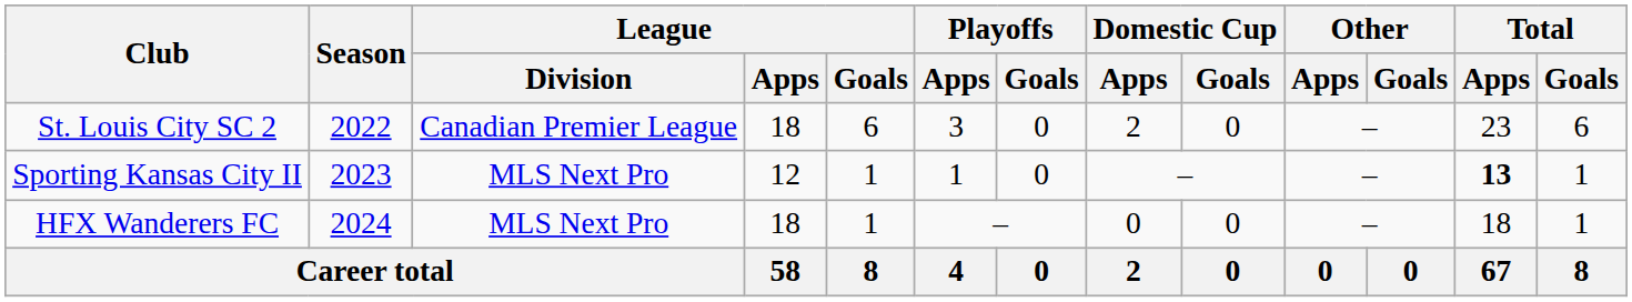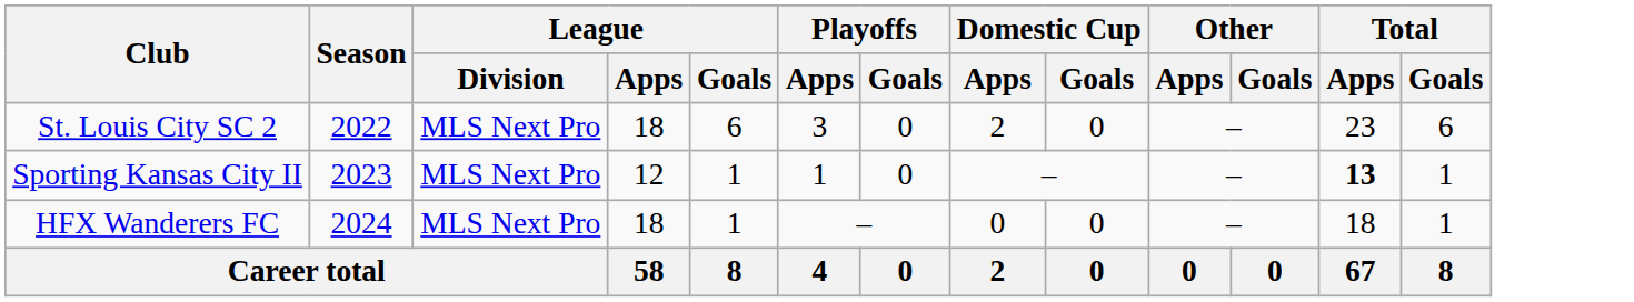St. Louis City SC 2 | League / Division: Canadian Premier League -> MLS Next Pro
